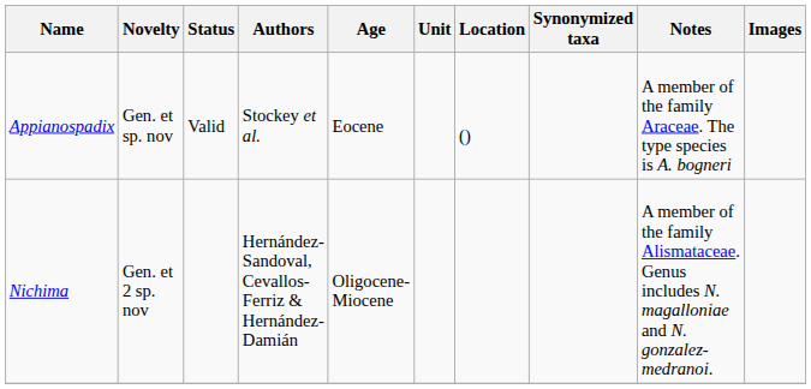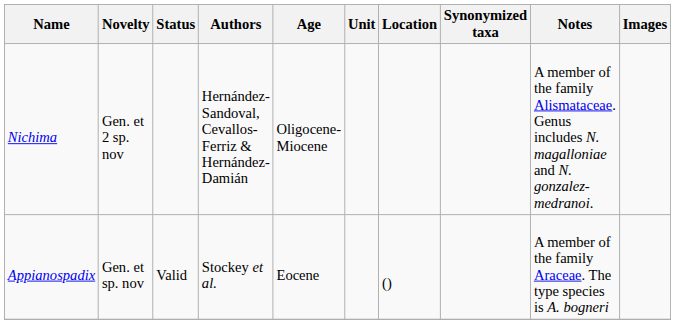rows swapped: Appianospadix <-> Nichima
